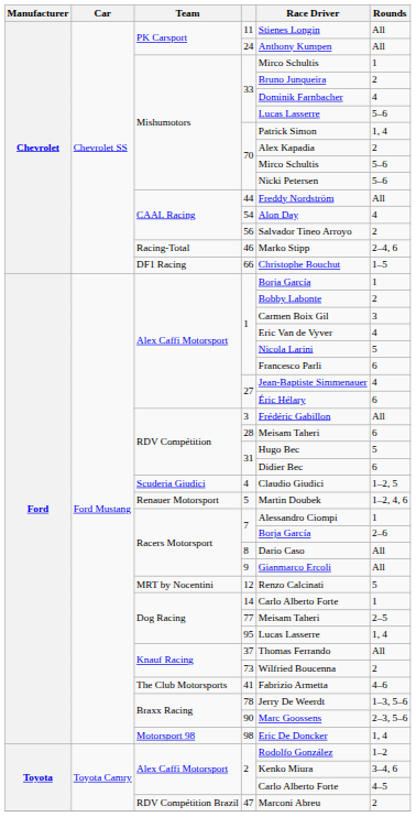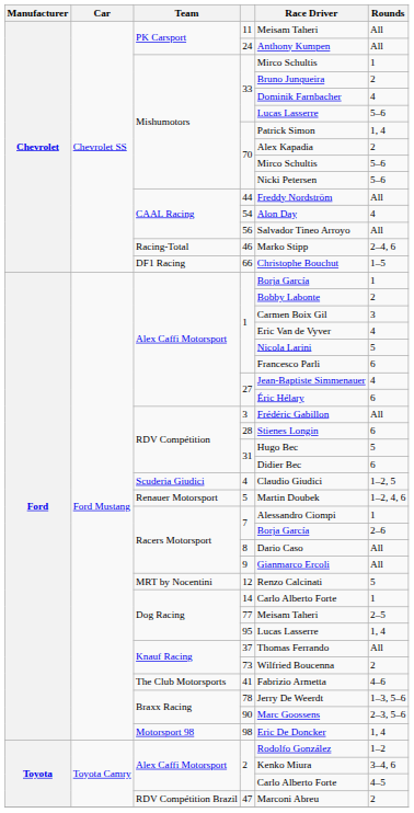11 | Race Driver: Stienes Longin -> Meisam Taheri
56 | Rounds: 2 -> All
28 | Race Driver: Meisam Taheri -> Stienes Longin
